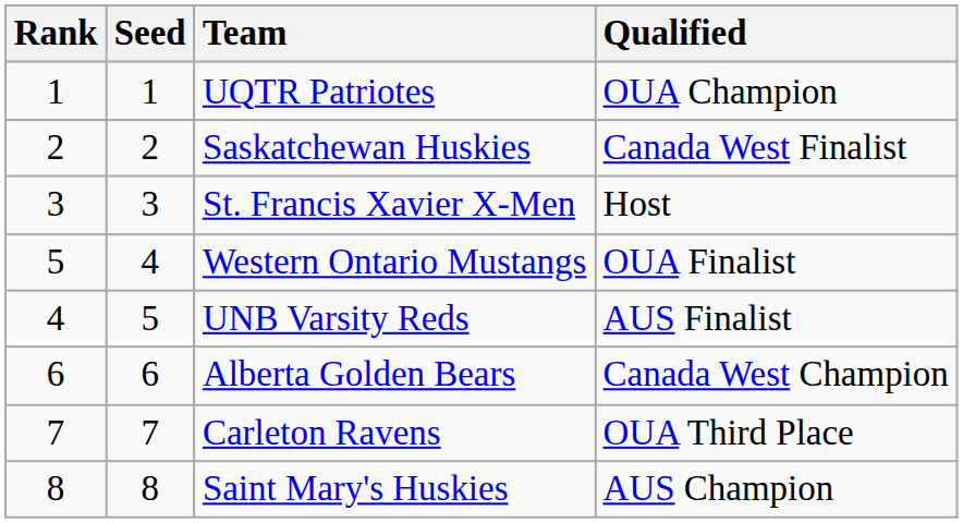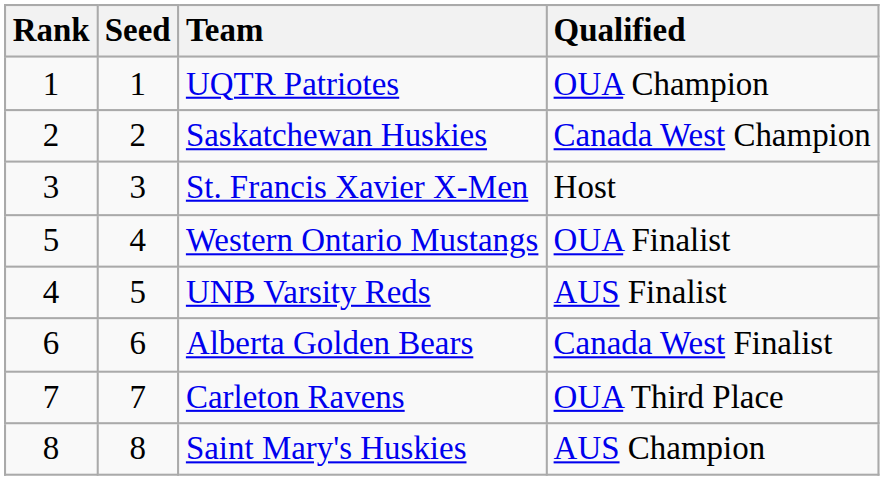Saskatchewan Huskies | Qualified: Canada West Finalist -> Canada West Champion
Alberta Golden Bears | Qualified: Canada West Champion -> Canada West Finalist
